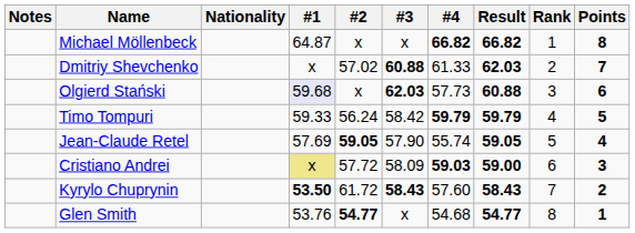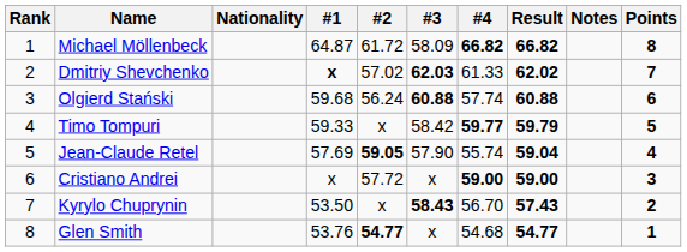columns swapped: Rank <-> Notes
Michael Möllenbeck | #2: x -> 61.72
Michael Möllenbeck | #3: x -> 58.09
Dmitriy Shevchenko | #1: normal -> bold
Dmitriy Shevchenko | #3: 60.88 -> 62.03
Dmitriy Shevchenko | Result: 62.03 -> 62.02
Olgierd Stański | #1: lavender background -> no background
Olgierd Stański | #2: x -> 56.24
Olgierd Stański | #3: 62.03 -> 60.88
Olgierd Stański | #4: 57.73 -> 57.74
Timo Tompuri | #2: 56.24 -> x
Timo Tompuri | #4: 59.79 -> 59.77
Jean-Claude Retel | Result: 59.05 -> 59.04
Cristiano Andrei | #1: khaki background -> no background
Cristiano Andrei | #3: 58.09 -> x
Cristiano Andrei | #4: 59.03 -> 59.00
Kyrylo Chuprynin | #1: bold -> normal
Kyrylo Chuprynin | #2: 61.72 -> x
Kyrylo Chuprynin | #4: 57.60 -> 56.70
Kyrylo Chuprynin | Result: 58.43 -> 57.43
